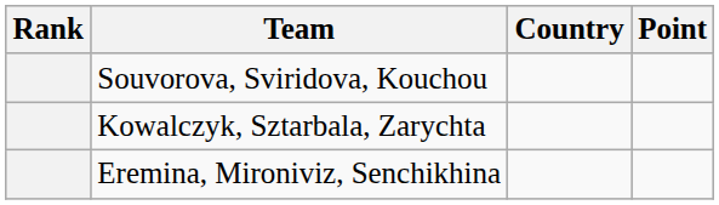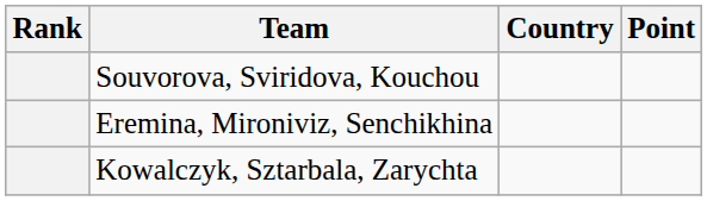rows swapped: Eremina, Mironiviz, Senchikhina <-> Kowalczyk, Sztarbala, Zarychta
